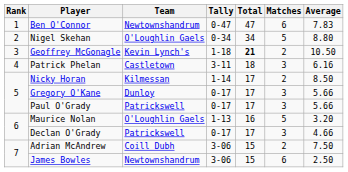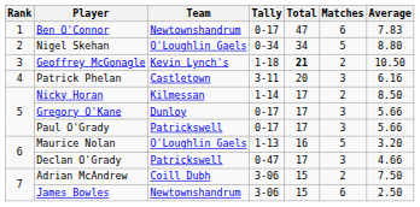Ben O'Connor | Tally: 0-47 -> 0-17
Patrick Phelan | Total: 18 -> 20
Declan O'Grady | Tally: 0-17 -> 0-47
